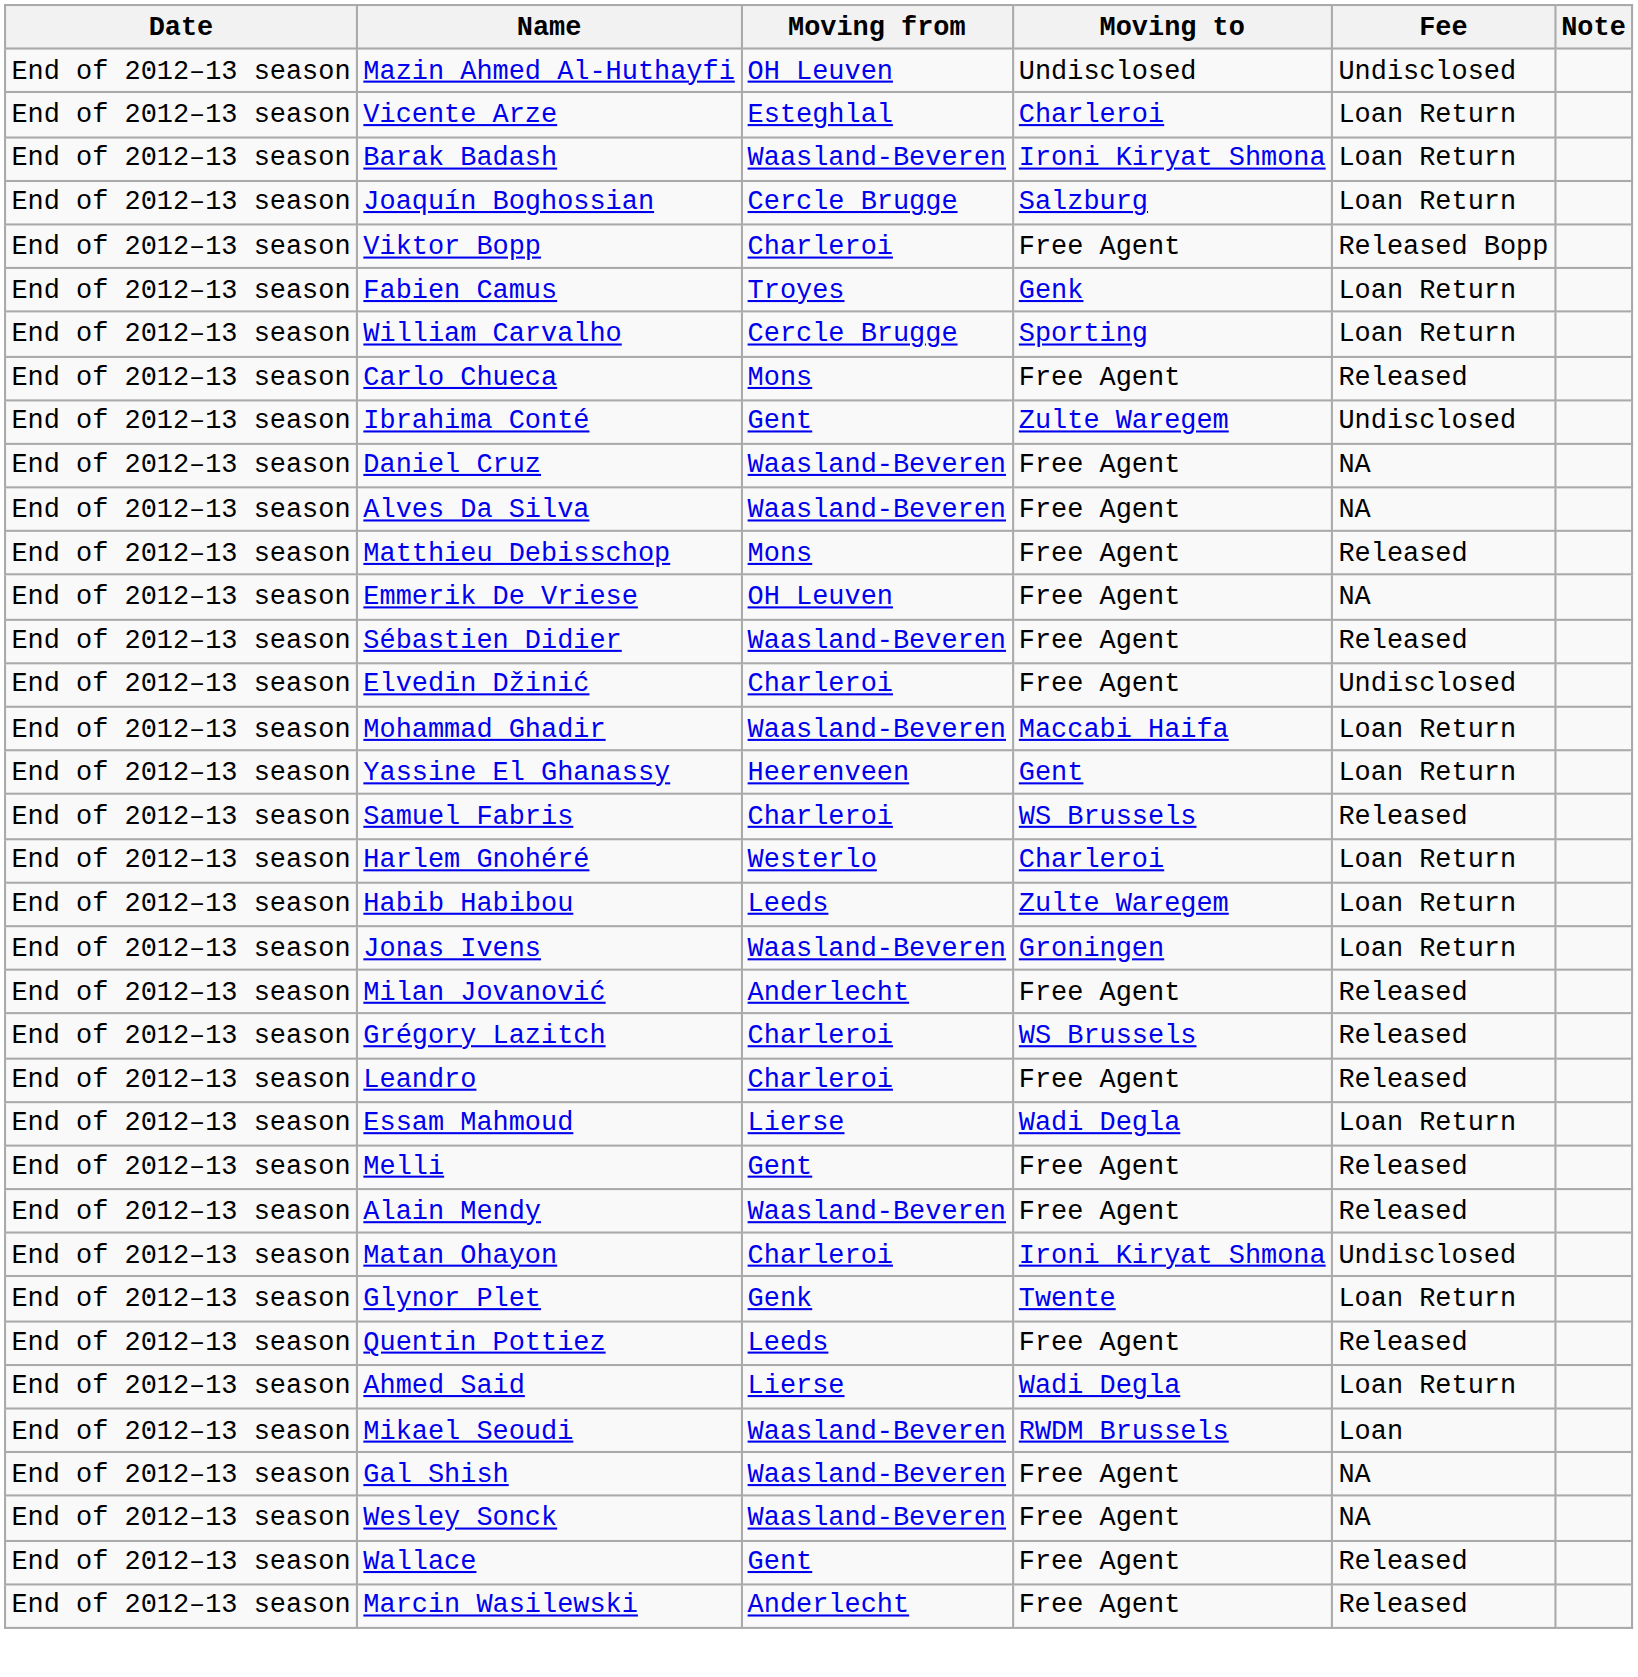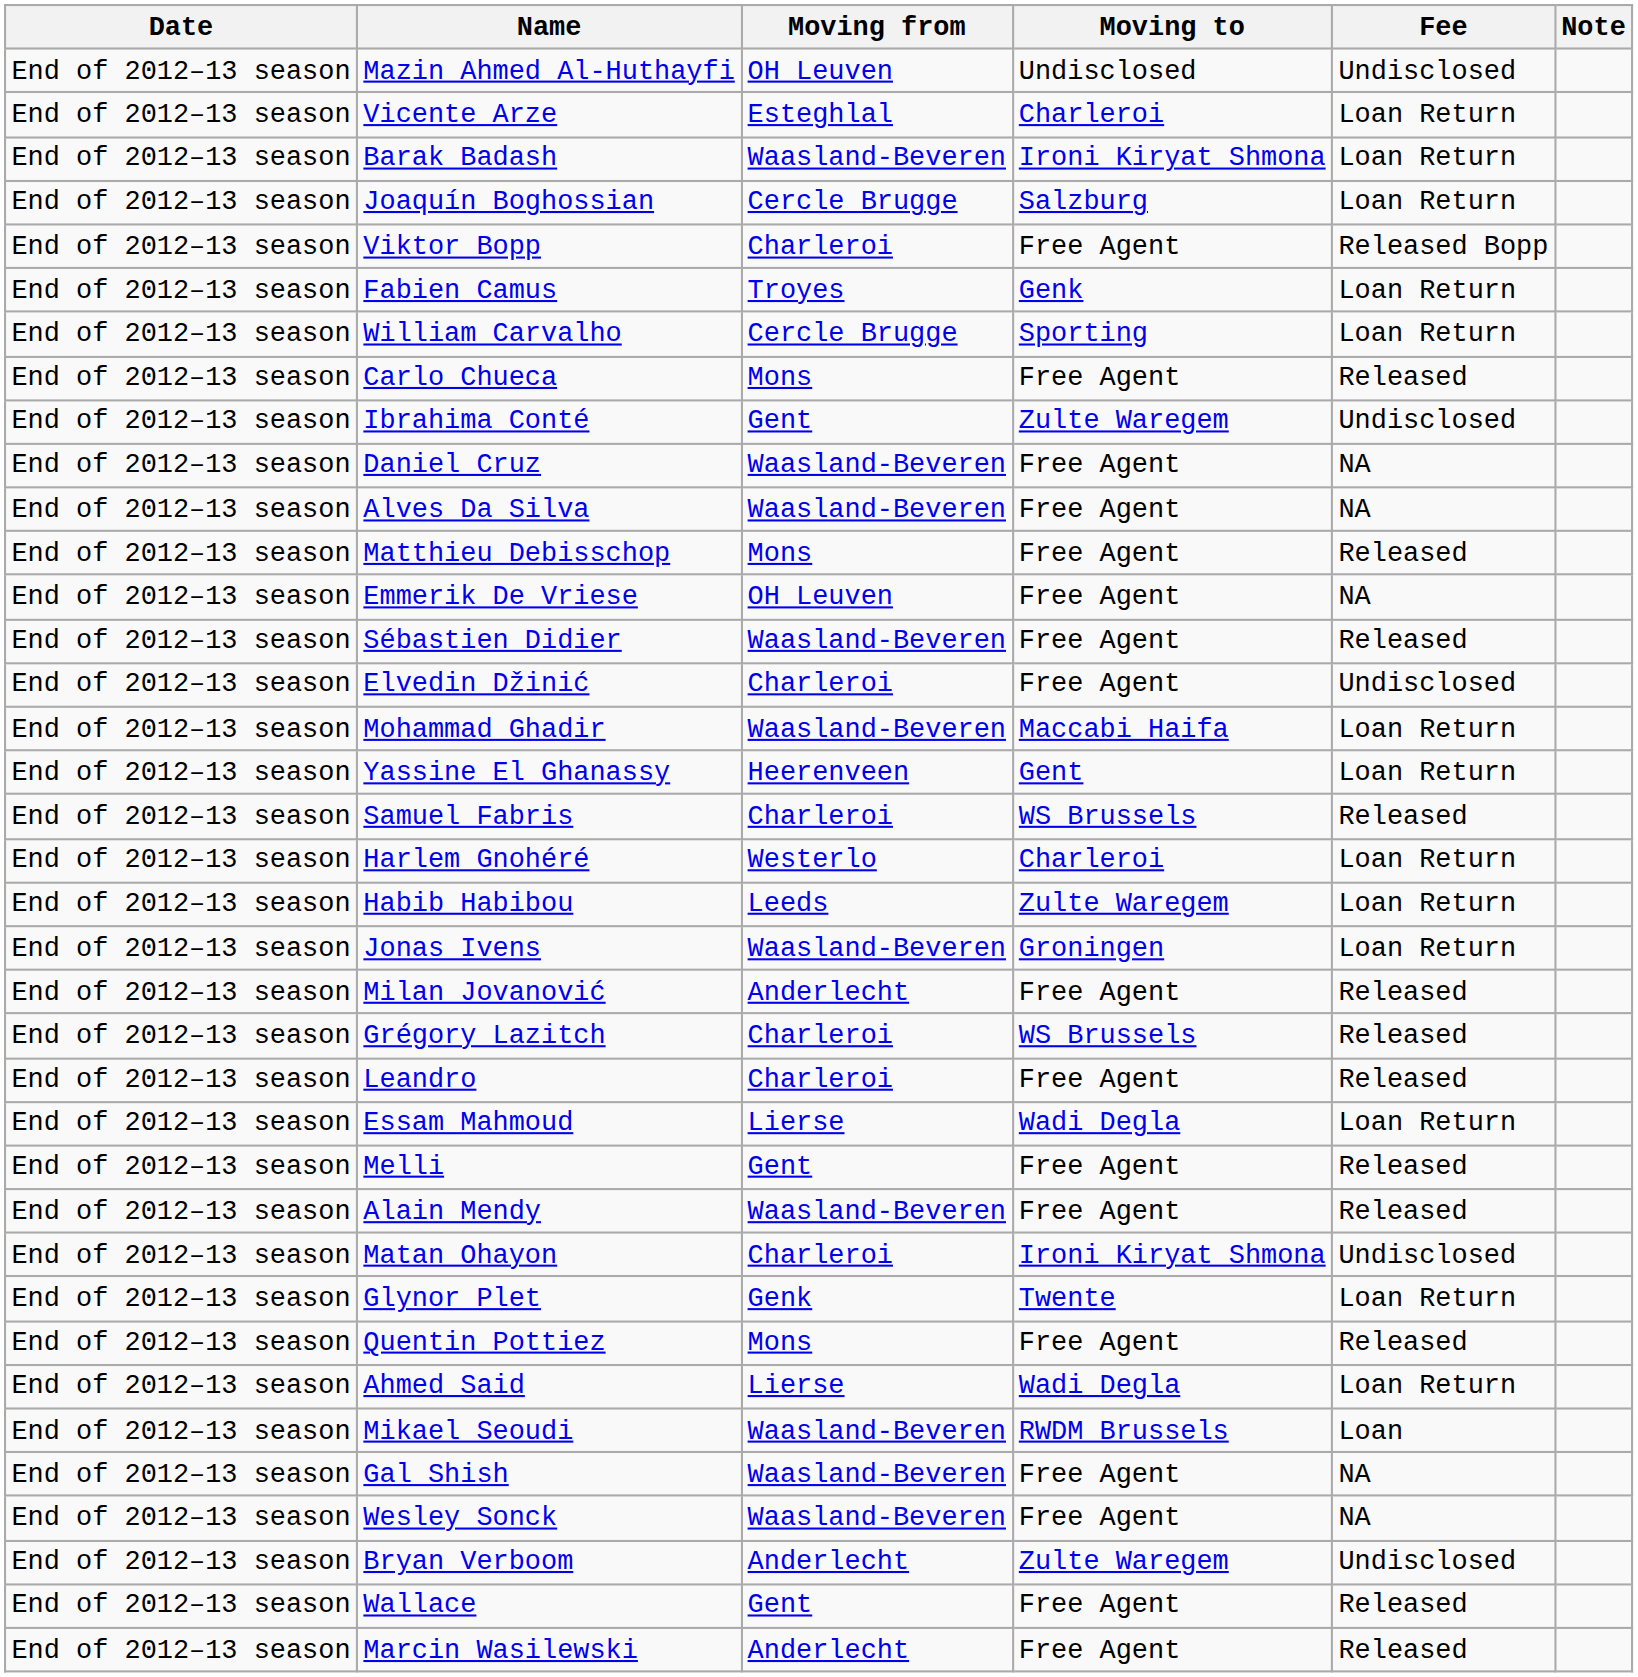Quentin Pottiez | Moving from: Leeds -> Mons
+ row: End of 2012–13 season | Bryan Verboom | Anderlecht | Zulte Waregem | Undisclosed
